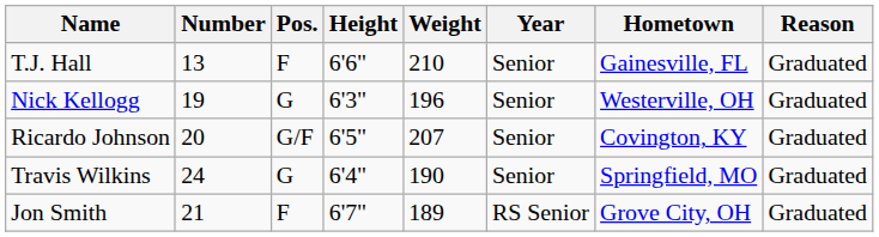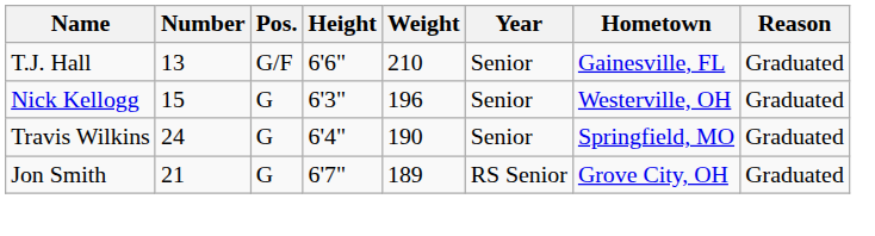T.J. Hall | Pos.: F -> G/F
Nick Kellogg | Number: 19 -> 15
- row: Ricardo Johnson | 20 | G/F | 6'5" | 207 | Senior | Covington, KY | Graduated
Jon Smith | Pos.: F -> G
